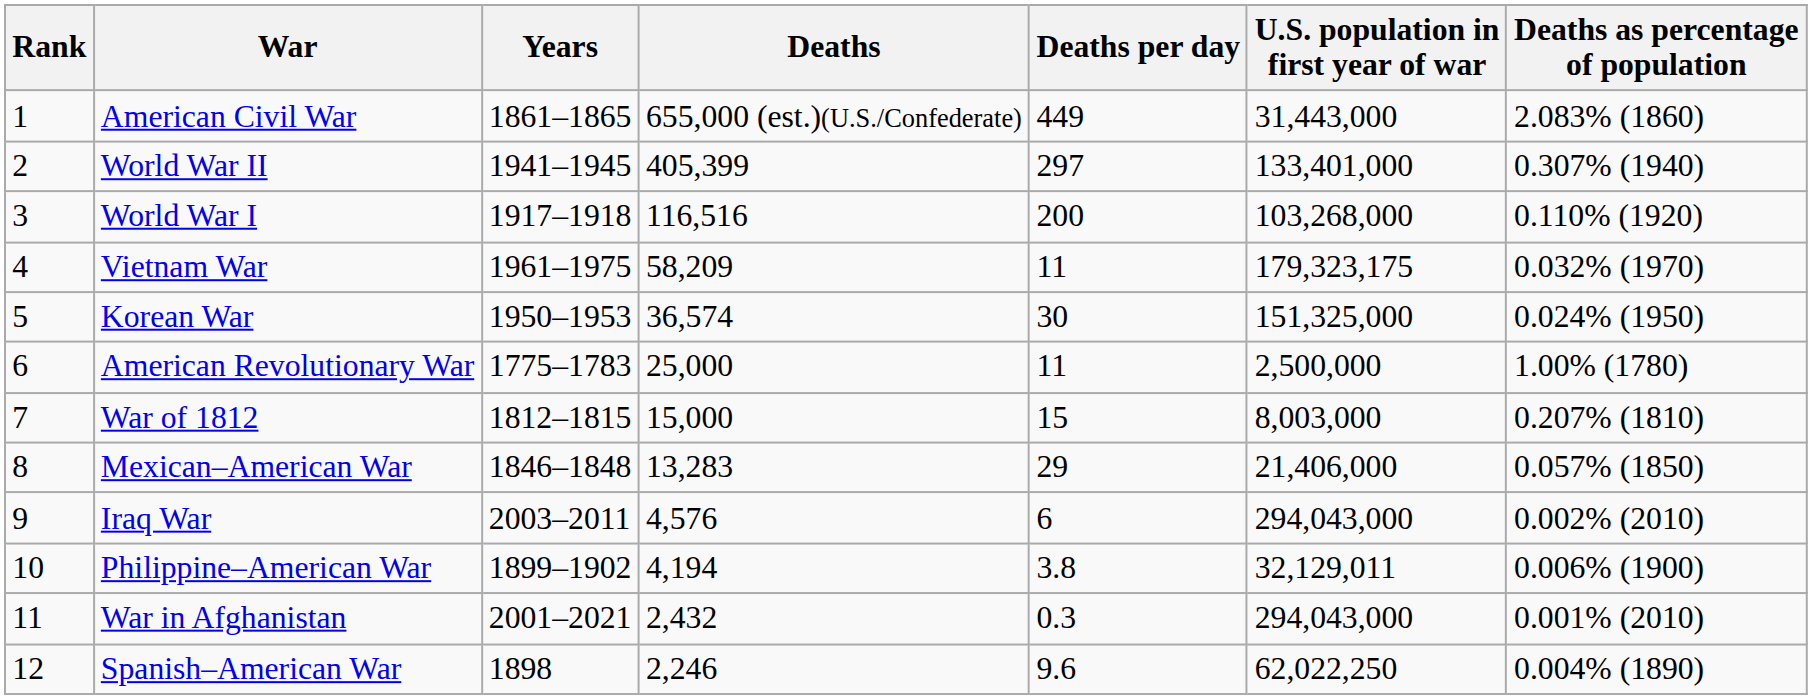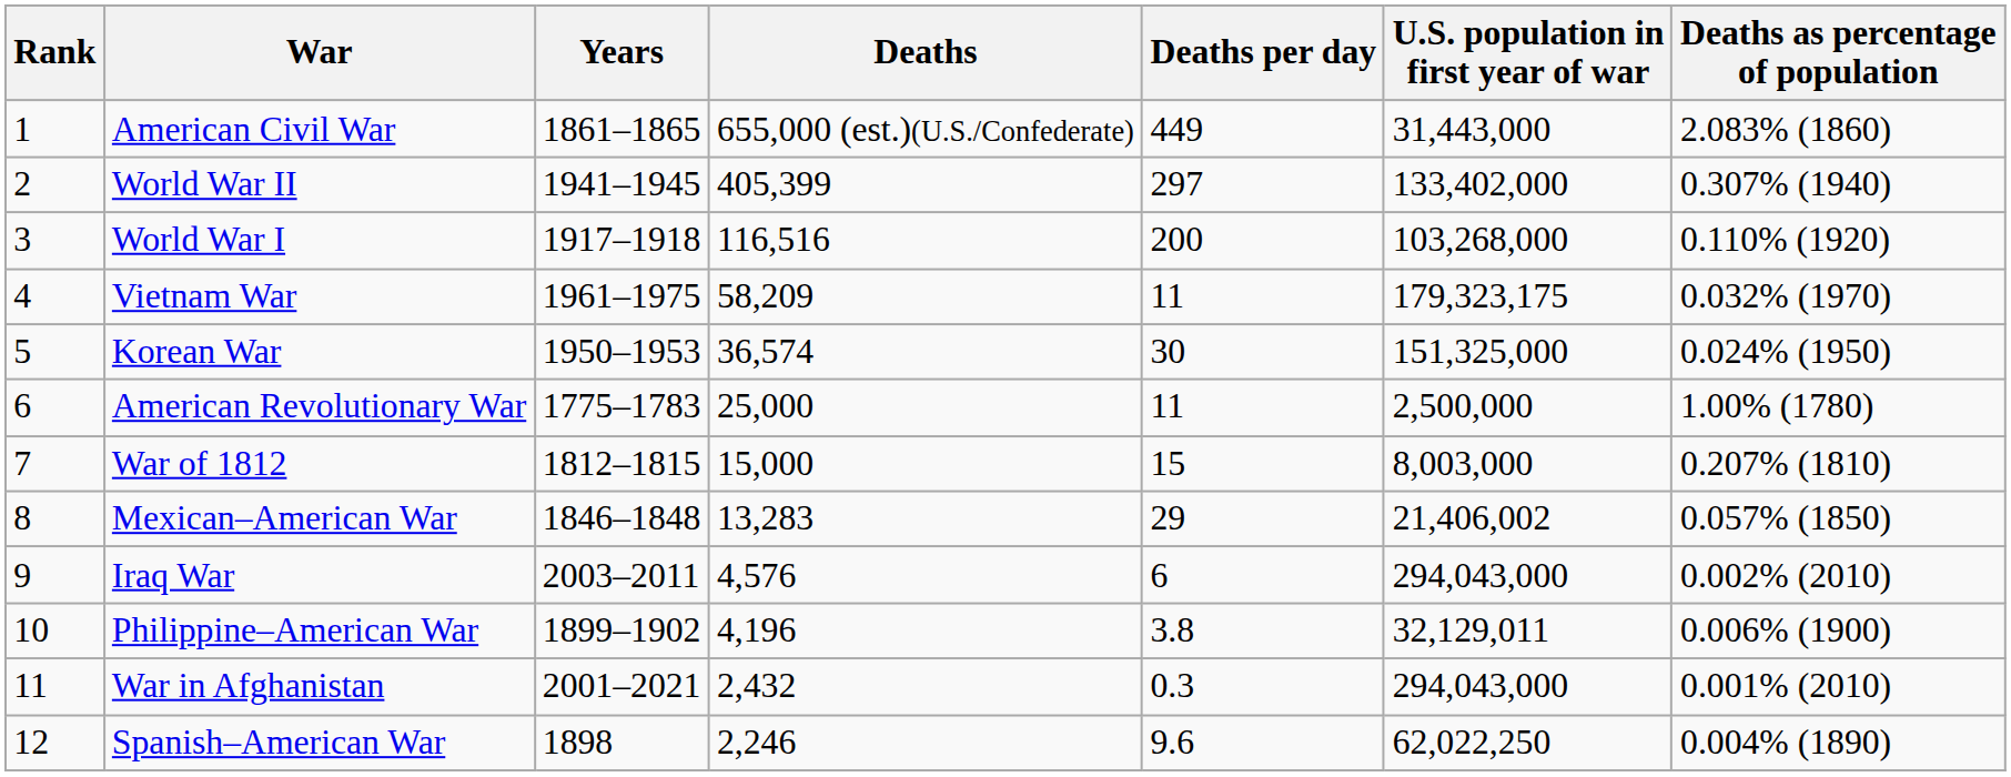World War II | U.S. population in first year of war: 133,401,000 -> 133,402,000
Mexican–American War | U.S. population in first year of war: 21,406,000 -> 21,406,002
Philippine–American War | Deaths: 4,194 -> 4,196
